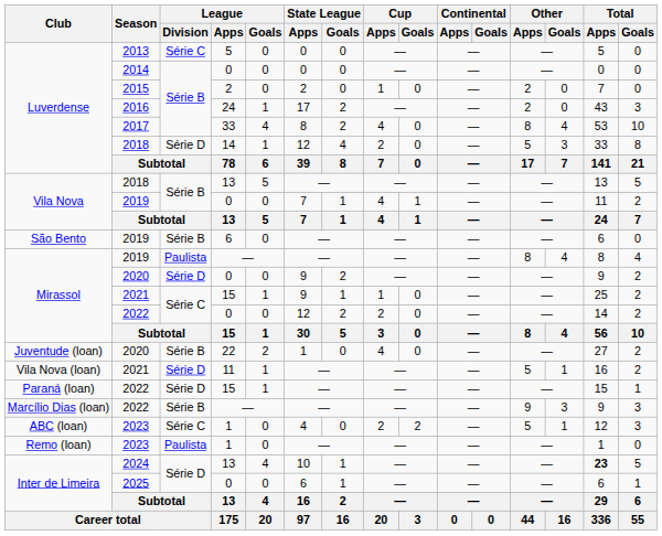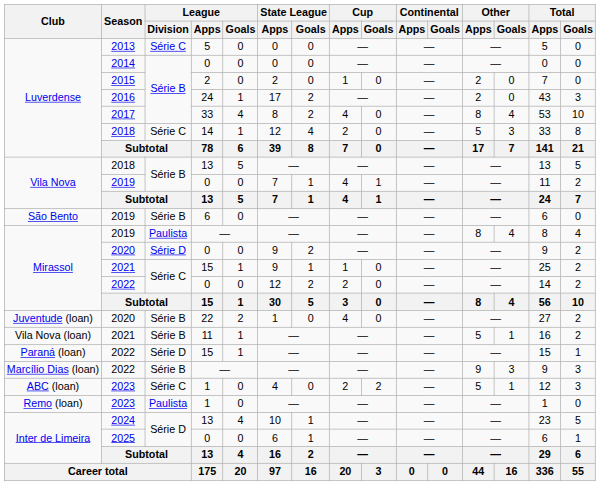Luverdense / 2018 | League / Division: Série D -> Série C
Vila Nova (loan) / 2021 | League / Division: Série D -> Série B
2024 | Total / Apps: bold -> normal
